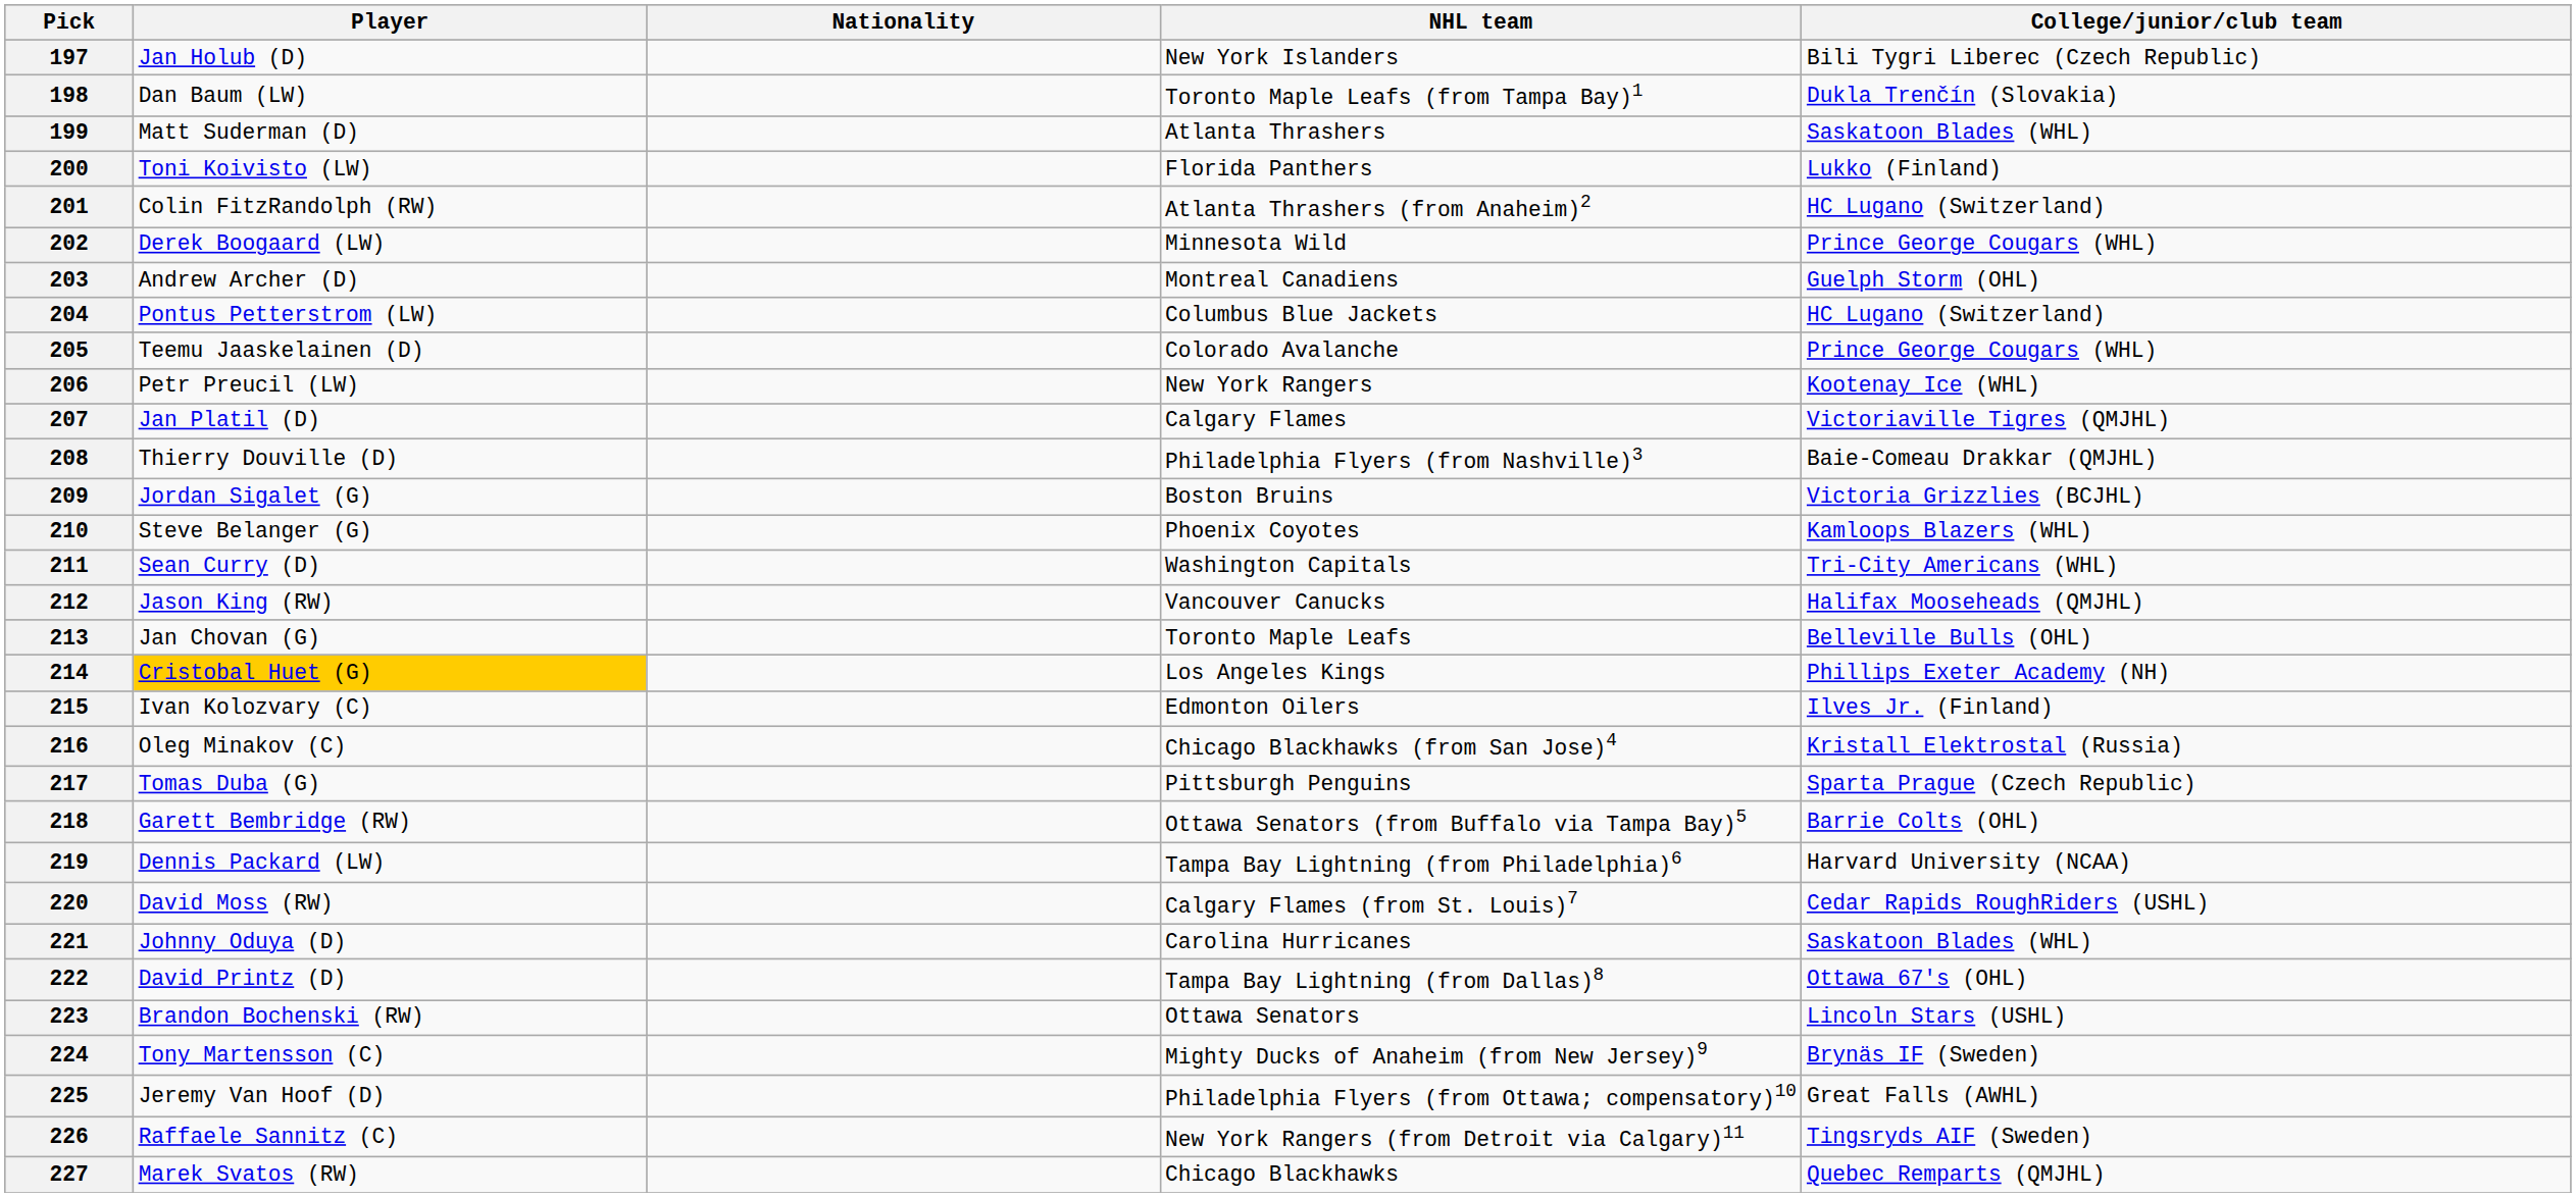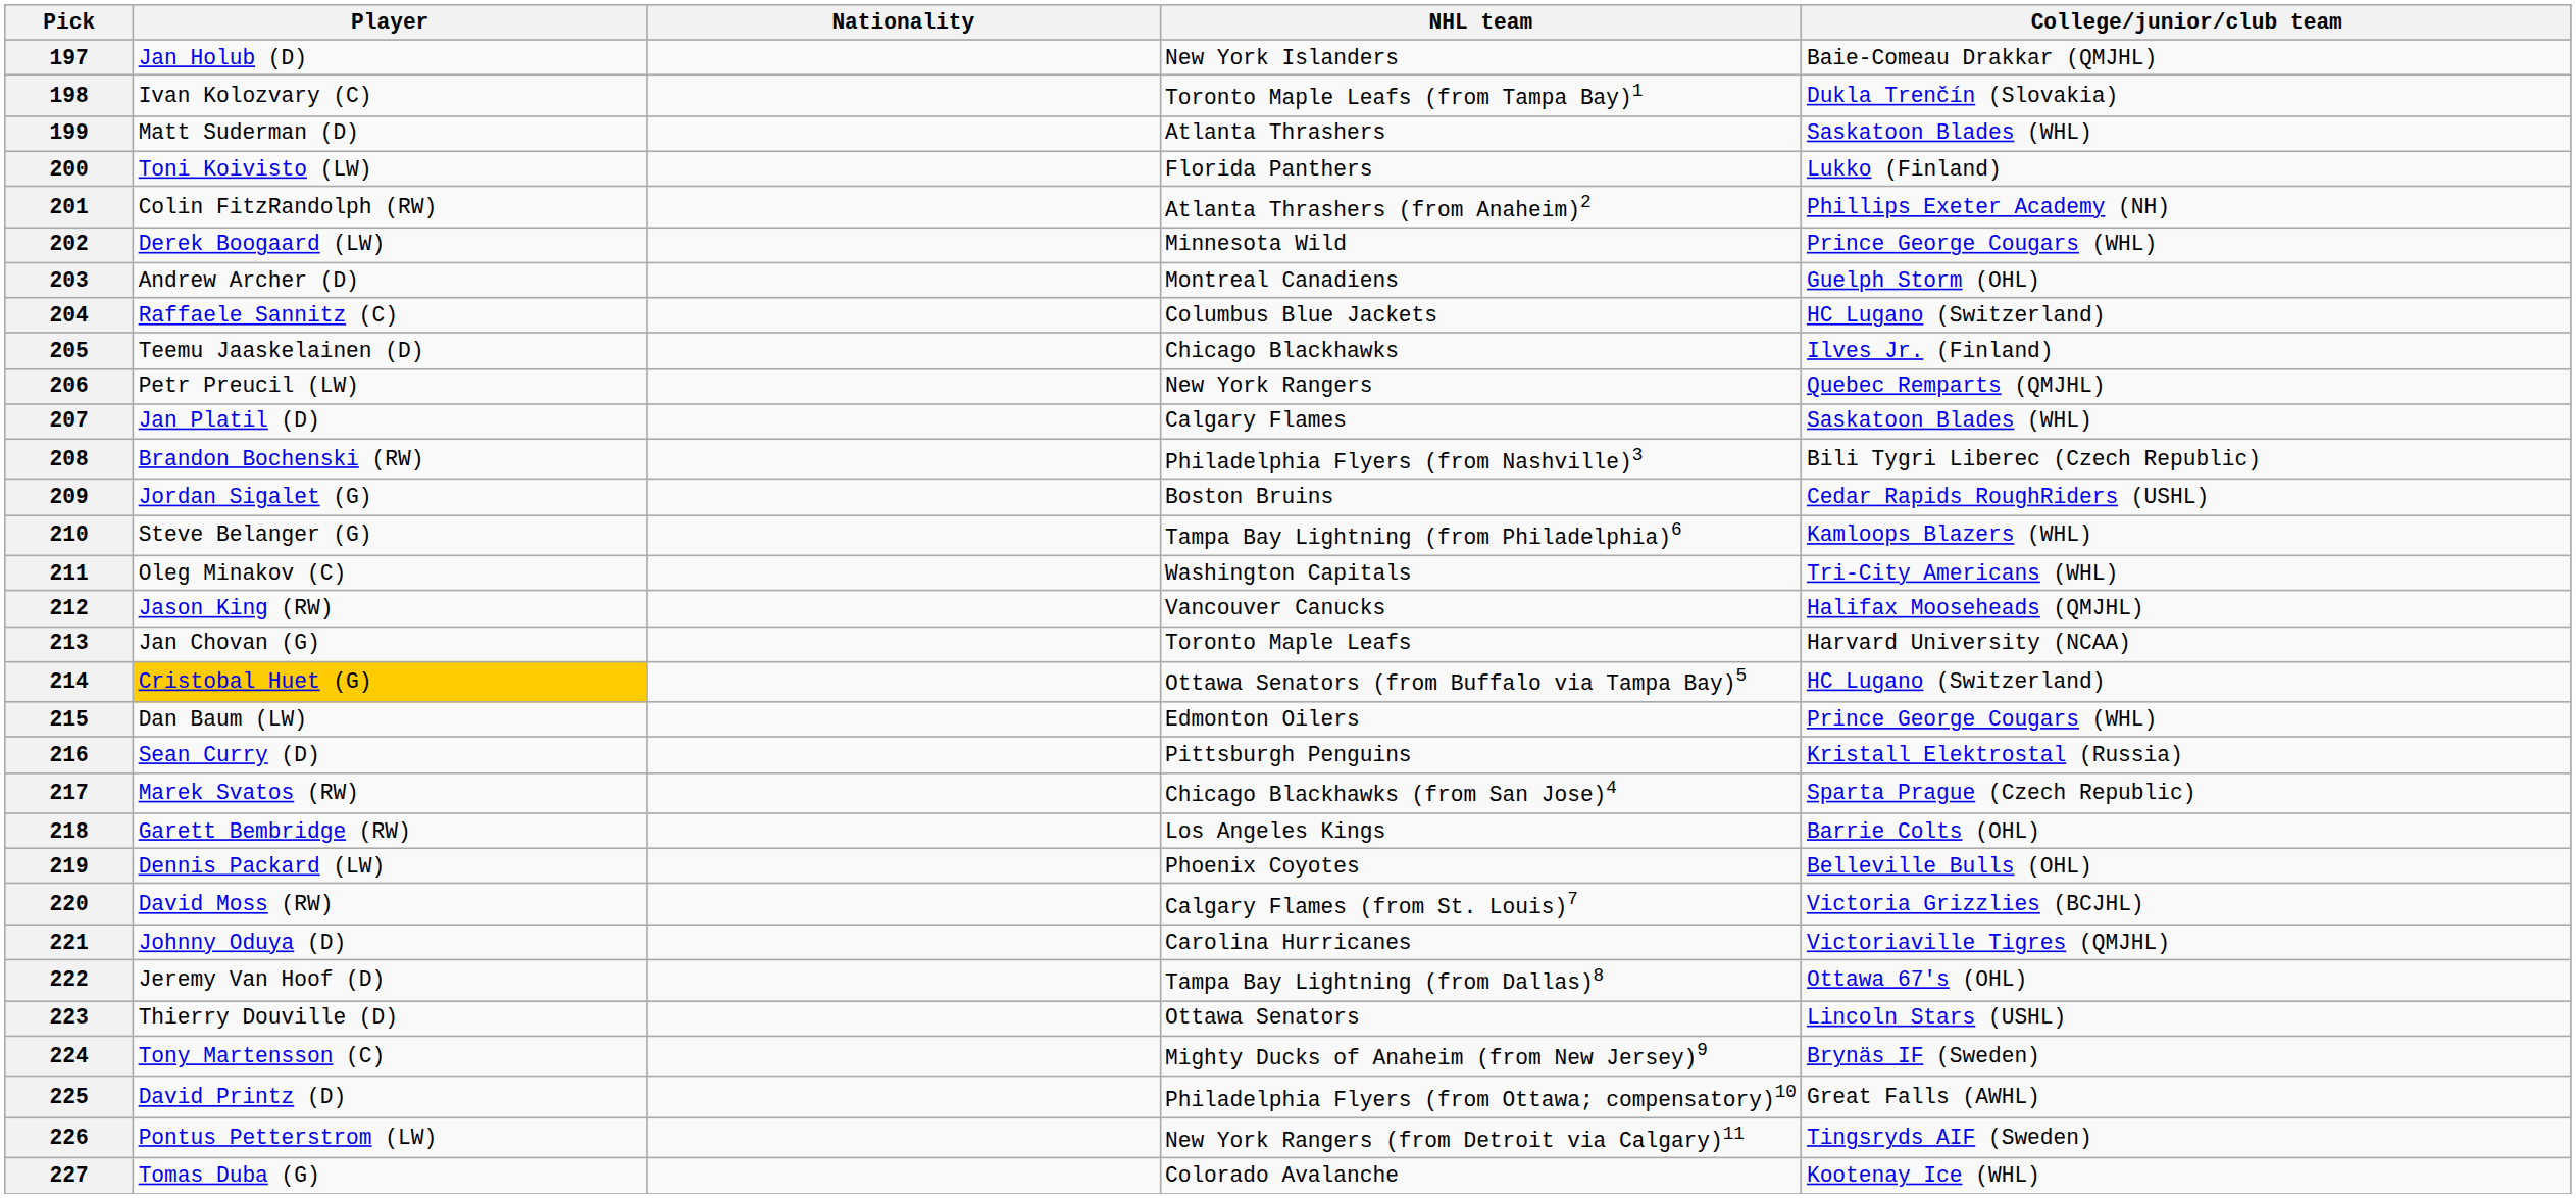197 | College/junior/club team: Bili Tygri Liberec (Czech Republic) -> Baie-Comeau Drakkar (QMJHL)
198 | Player: Dan Baum (LW) -> Ivan Kolozvary (C)
201 | College/junior/club team: HC Lugano (Switzerland) -> Phillips Exeter Academy (NH)
204 | Player: Pontus Petterstrom (LW) -> Raffaele Sannitz (C)
205 | NHL team: Colorado Avalanche -> Chicago Blackhawks
205 | College/junior/club team: Prince George Cougars (WHL) -> Ilves Jr. (Finland)
206 | College/junior/club team: Kootenay Ice (WHL) -> Quebec Remparts (QMJHL)
207 | College/junior/club team: Victoriaville Tigres (QMJHL) -> Saskatoon Blades (WHL)
208 | Player: Thierry Douville (D) -> Brandon Bochenski (RW)
208 | College/junior/club team: Baie-Comeau Drakkar (QMJHL) -> Bili Tygri Liberec (Czech Republic)
209 | College/junior/club team: Victoria Grizzlies (BCJHL) -> Cedar Rapids RoughRiders (USHL)
210 | NHL team: Phoenix Coyotes -> Tampa Bay Lightning (from Philadelphia)6
211 | Player: Sean Curry (D) -> Oleg Minakov (C)
213 | College/junior/club team: Belleville Bulls (OHL) -> Harvard University (NCAA)
214 | NHL team: Los Angeles Kings -> Ottawa Senators (from Buffalo via Tampa Bay)5
214 | College/junior/club team: Phillips Exeter Academy (NH) -> HC Lugano (Switzerland)
215 | Player: Ivan Kolozvary (C) -> Dan Baum (LW)
215 | College/junior/club team: Ilves Jr. (Finland) -> Prince George Cougars (WHL)
216 | Player: Oleg Minakov (C) -> Sean Curry (D)
216 | NHL team: Chicago Blackhawks (from San Jose)4 -> Pittsburgh Penguins
217 | Player: Tomas Duba (G) -> Marek Svatos (RW)
217 | NHL team: Pittsburgh Penguins -> Chicago Blackhawks (from San Jose)4
218 | NHL team: Ottawa Senators (from Buffalo via Tampa Bay)5 -> Los Angeles Kings
219 | NHL team: Tampa Bay Lightning (from Philadelphia)6 -> Phoenix Coyotes
219 | College/junior/club team: Harvard University (NCAA) -> Belleville Bulls (OHL)
220 | College/junior/club team: Cedar Rapids RoughRiders (USHL) -> Victoria Grizzlies (BCJHL)
221 | College/junior/club team: Saskatoon Blades (WHL) -> Victoriaville Tigres (QMJHL)
222 | Player: David Printz (D) -> Jeremy Van Hoof (D)
223 | Player: Brandon Bochenski (RW) -> Thierry Douville (D)
225 | Player: Jeremy Van Hoof (D) -> David Printz (D)
226 | Player: Raffaele Sannitz (C) -> Pontus Petterstrom (LW)
227 | Player: Marek Svatos (RW) -> Tomas Duba (G)
227 | NHL team: Chicago Blackhawks -> Colorado Avalanche
227 | College/junior/club team: Quebec Remparts (QMJHL) -> Kootenay Ice (WHL)
